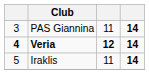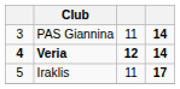Iraklis | column 4: 14 -> 17
